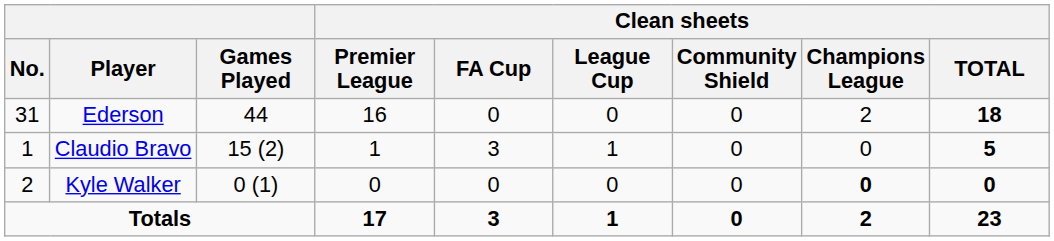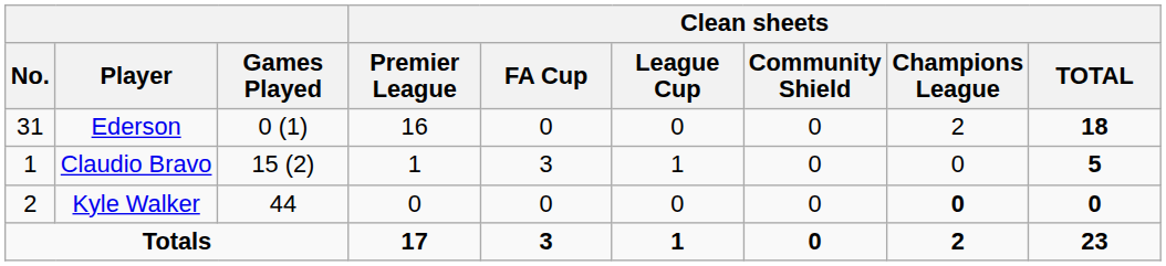Ederson | Games Played: 44 -> 0 (1)
Kyle Walker | Games Played: 0 (1) -> 44
